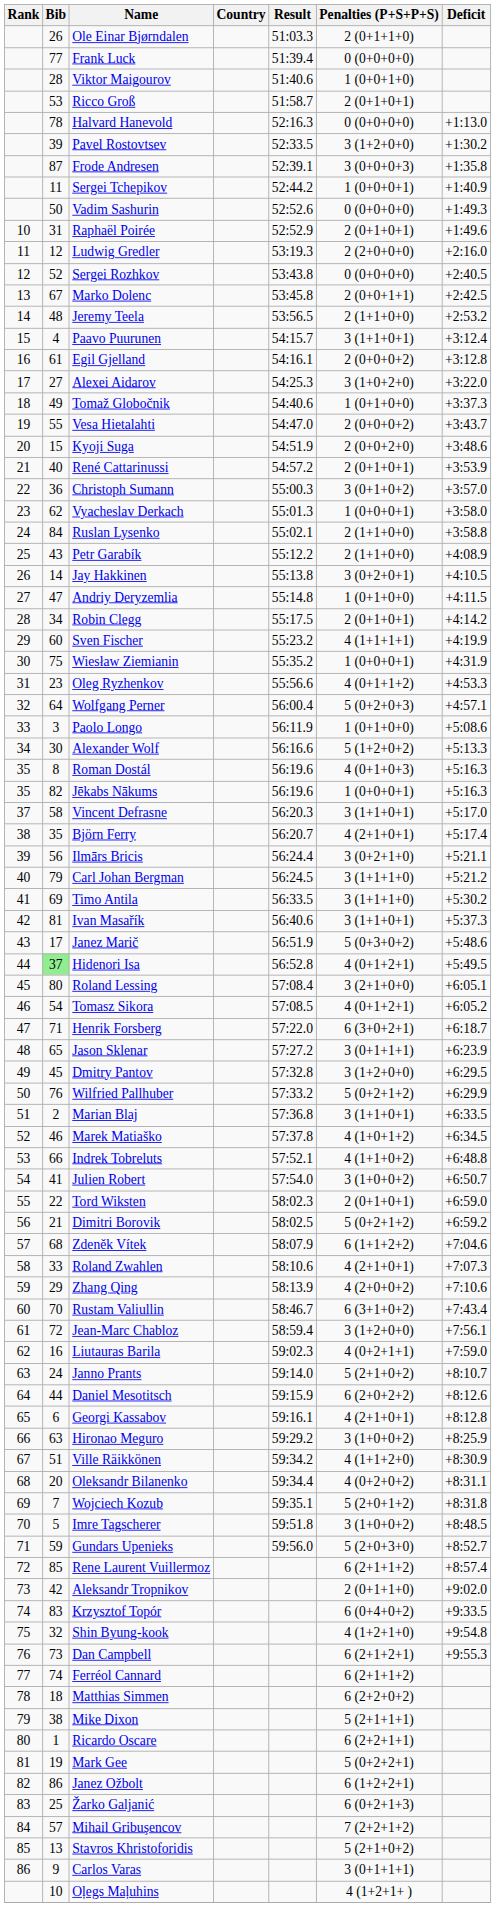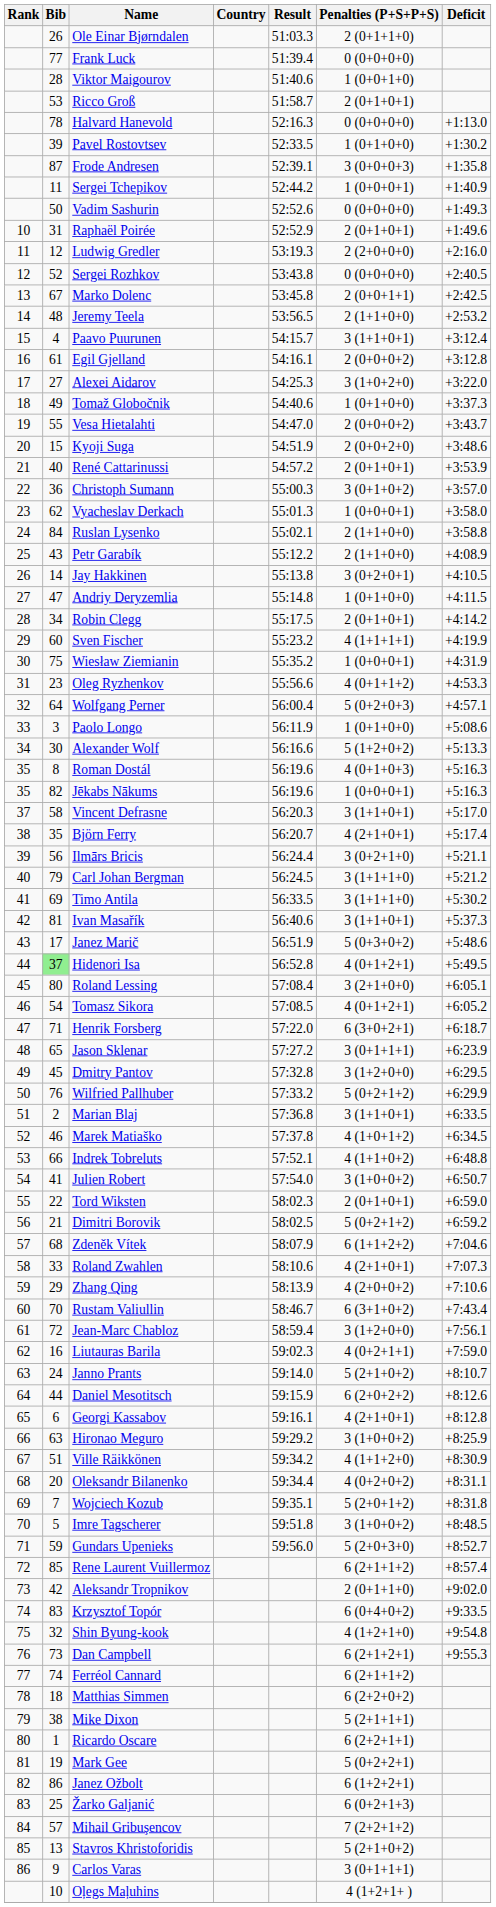Pavel Rostovtsev | Penalties (P+S+P+S): 3 (1+2+0+0) -> 1 (0+1+0+0)
